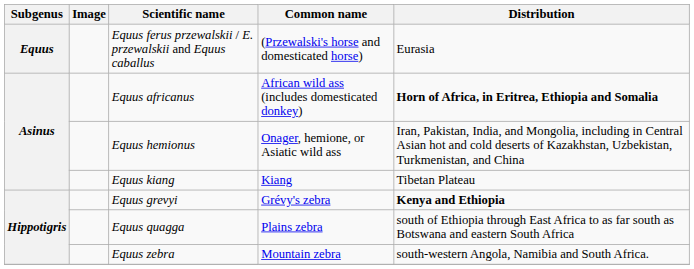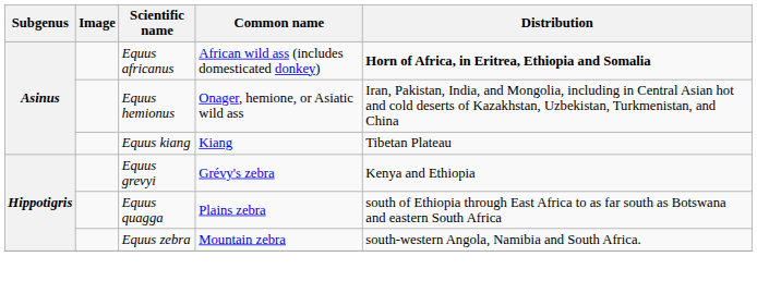- row: Equus | Equus ferus przewalskii / E. przewalskii and Equus caballus | (Przewalski's horse and domesticated horse) | Eurasia
Equus grevyi | Distribution: bold -> normal
